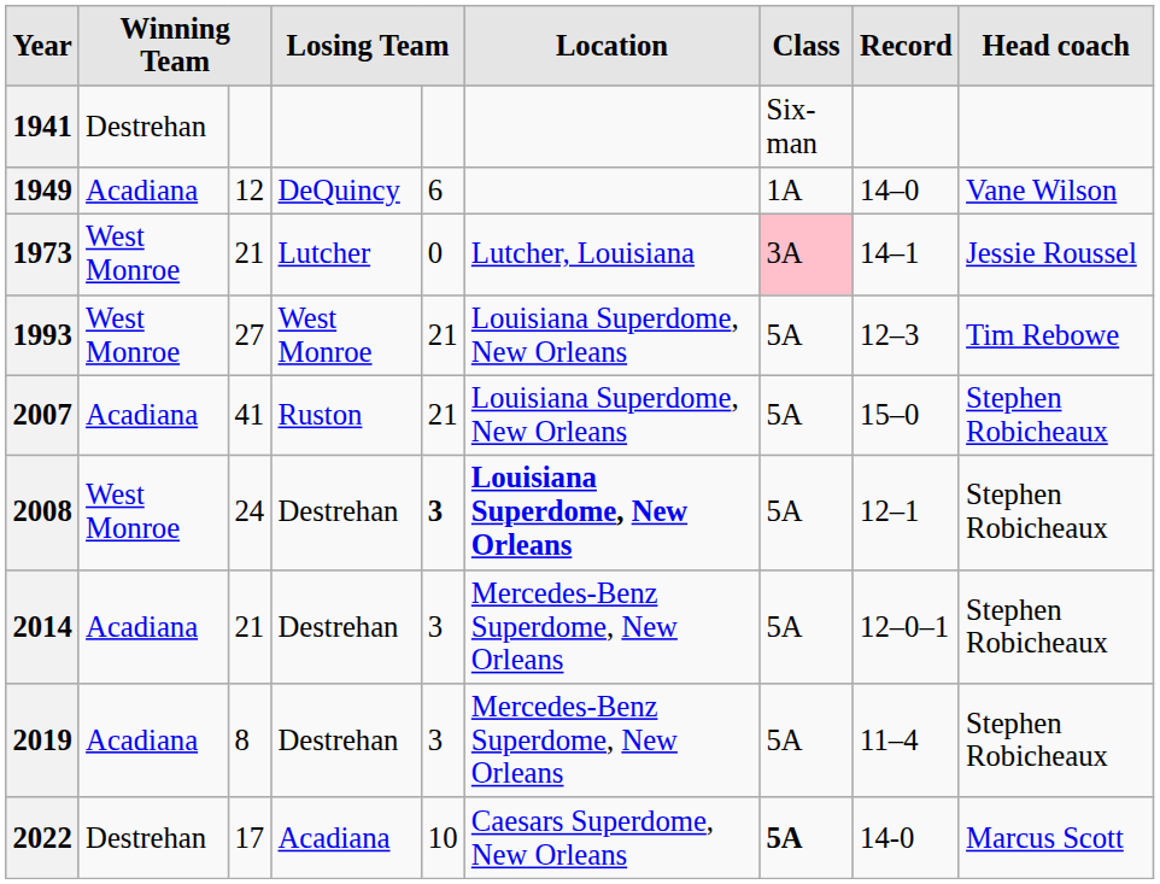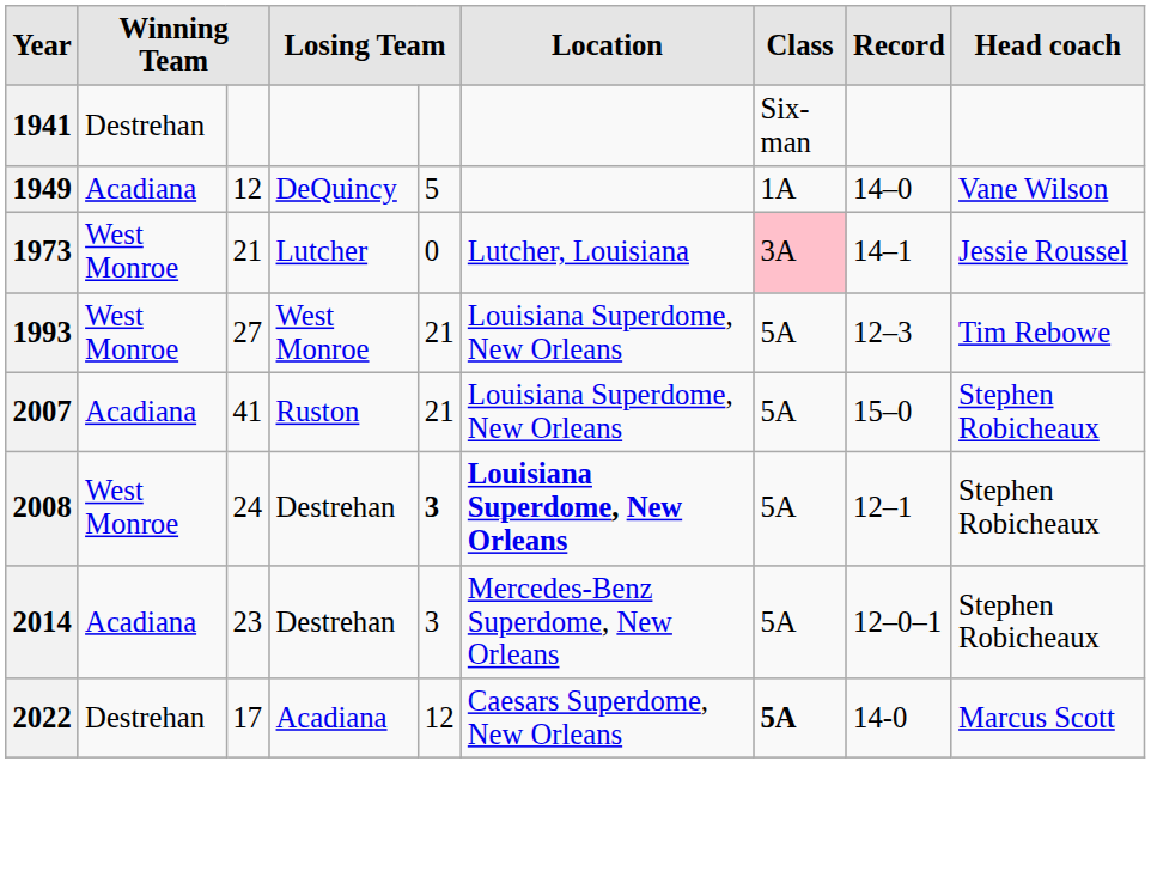1949 | column 5: 6 -> 5
2014 | column 3: 21 -> 23
- row: 2019 | Acadiana | 8 | Destrehan | 3 | Mercedes-Benz Superdome, New Orleans | 5A | 11–4 | Stephen Robicheaux
2022 | column 5: 10 -> 12
